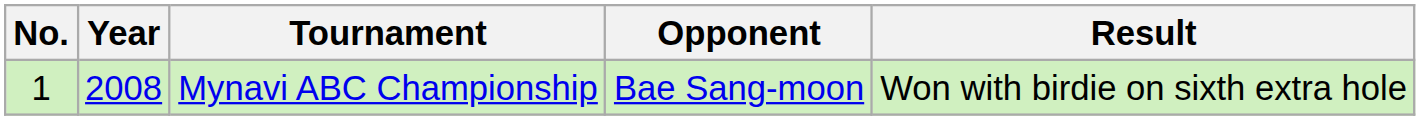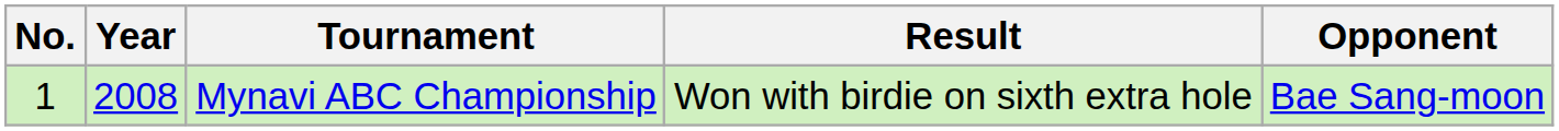columns swapped: Opponent <-> Result
